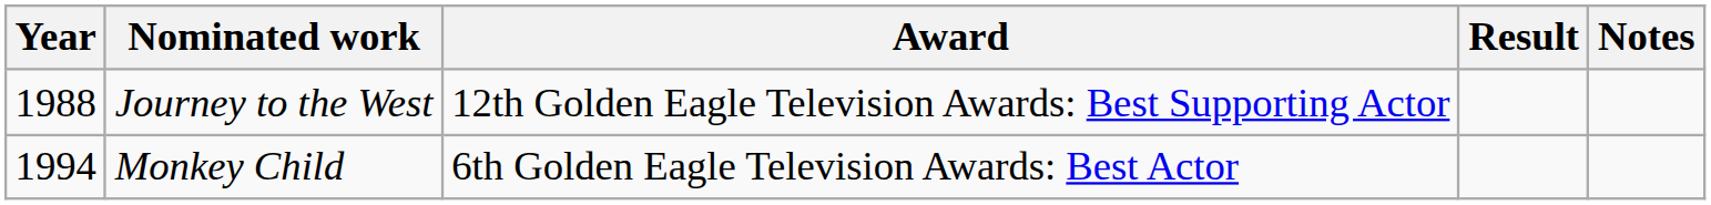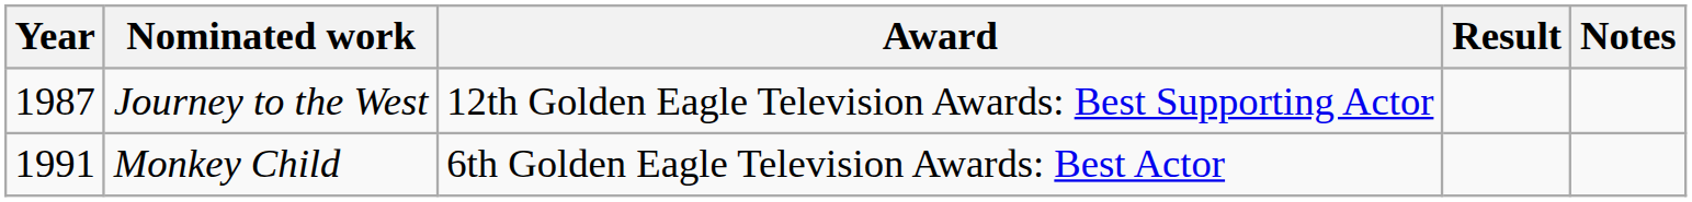Journey to the West | Year: 1988 -> 1987
Monkey Child | Year: 1994 -> 1991
